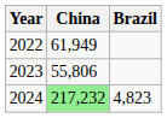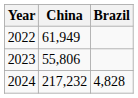2024 | China: lightgreen background -> no background
2024 | Brazil: 4,823 -> 4,828
